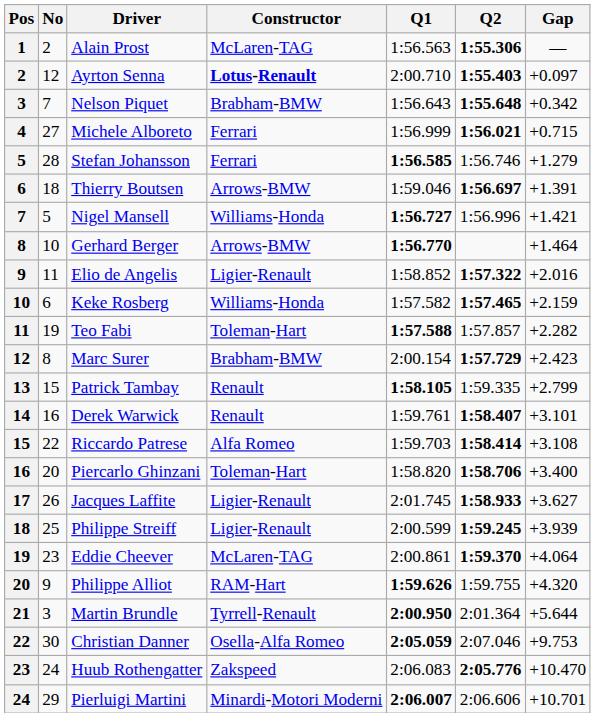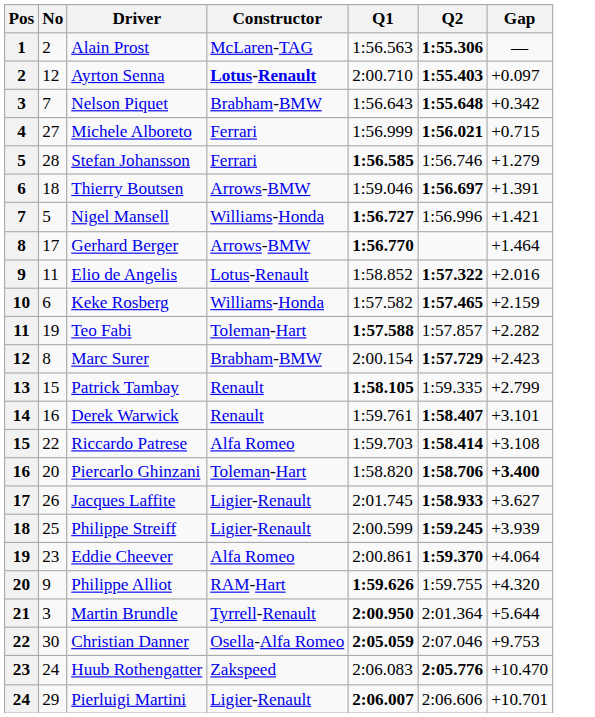Gerhard Berger | No: 10 -> 17
Elio de Angelis | Constructor: Ligier-Renault -> Lotus-Renault
Piercarlo Ghinzani | Gap: normal -> bold
Eddie Cheever | Constructor: McLaren-TAG -> Alfa Romeo
Pierluigi Martini | Constructor: Minardi-Motori Moderni -> Ligier-Renault
